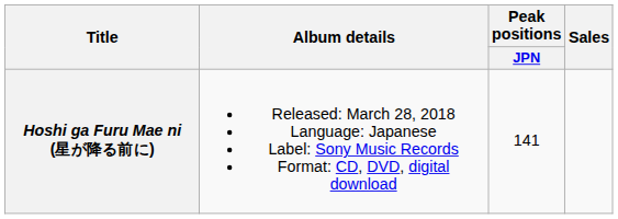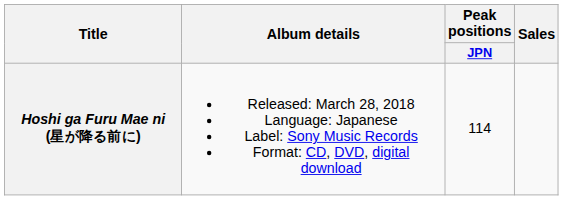Hoshi ga Furu Mae ni (星が降る前に) | Peak positions / JPN: 141 -> 114
